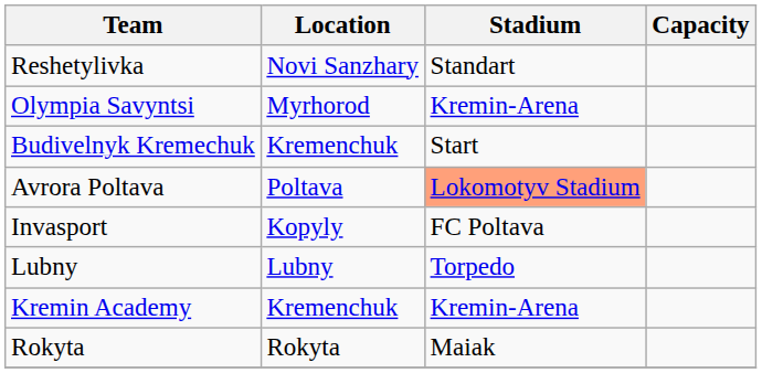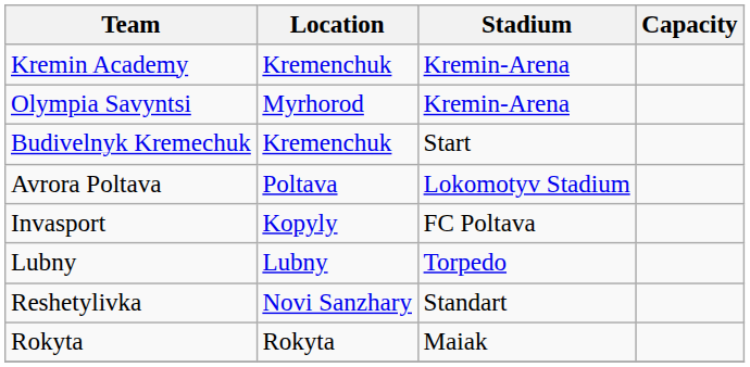rows swapped: Kremin Academy <-> Reshetylivka
Avrora Poltava | Stadium: lightsalmon background -> no background
